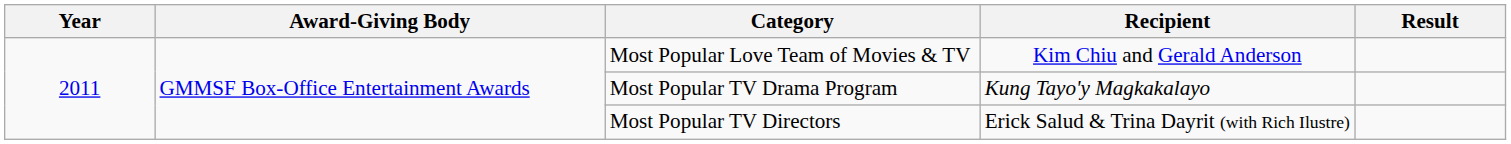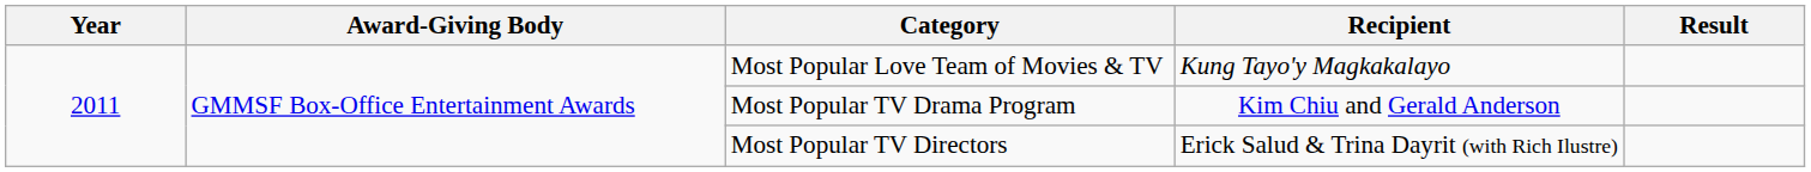Most Popular Love Team of Movies & TV | Recipient: Kim Chiu and Gerald Anderson -> Kung Tayo'y Magkakalayo
Most Popular TV Drama Program | Recipient: Kung Tayo'y Magkakalayo -> Kim Chiu and Gerald Anderson
